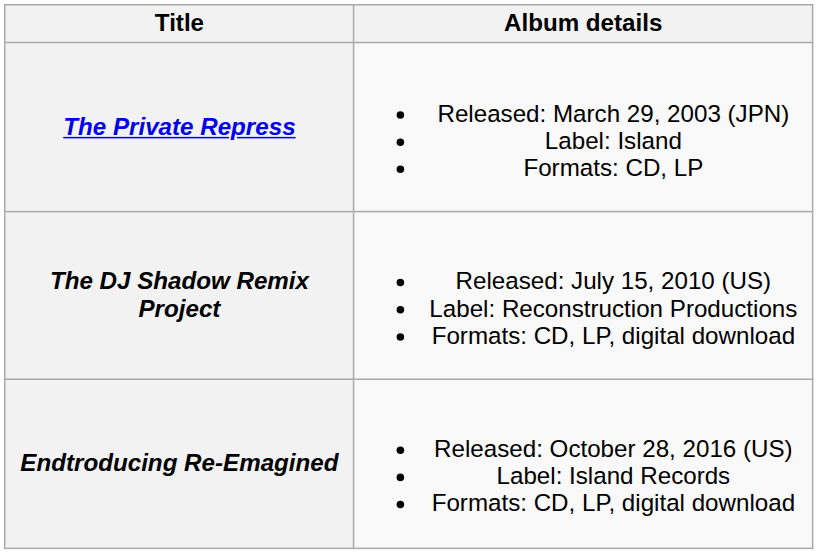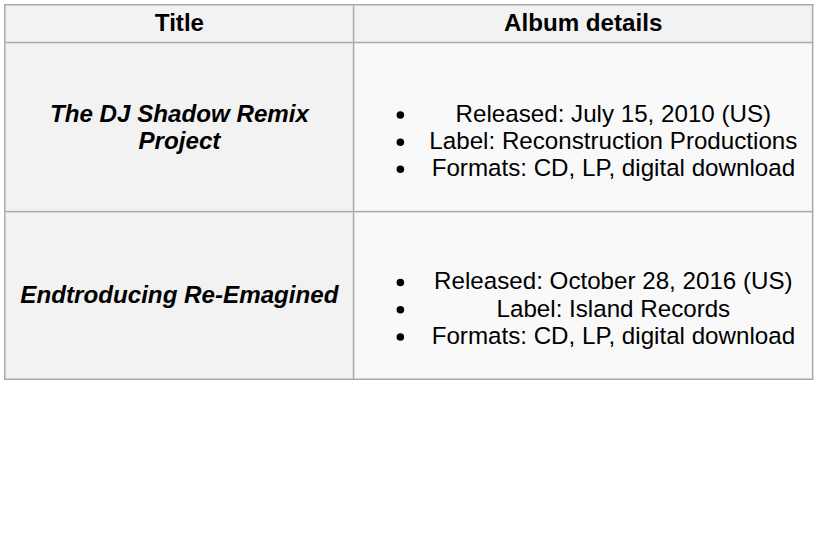- row: The Private Repress | Released: March 29, 2003 (JPN) Label: Island Formats: CD, LP
